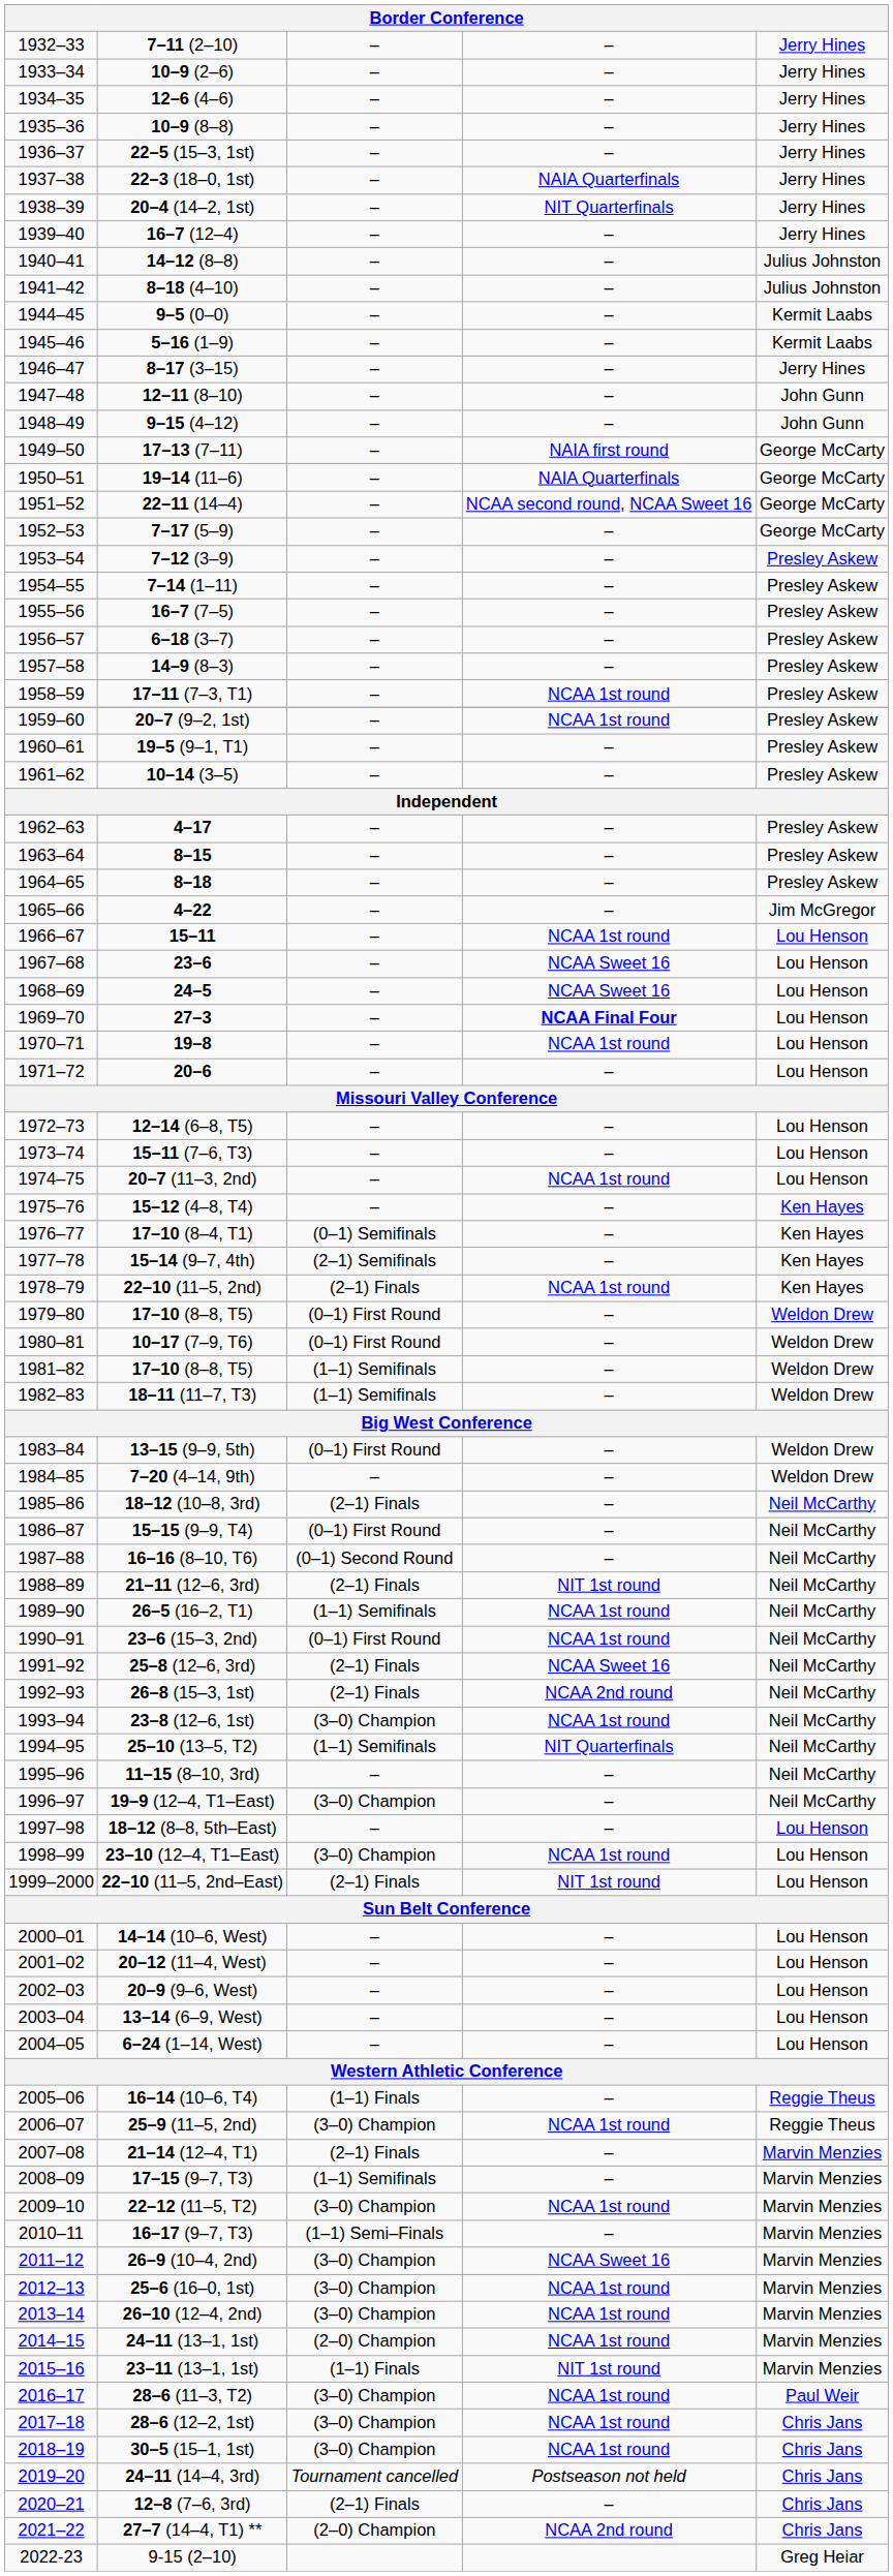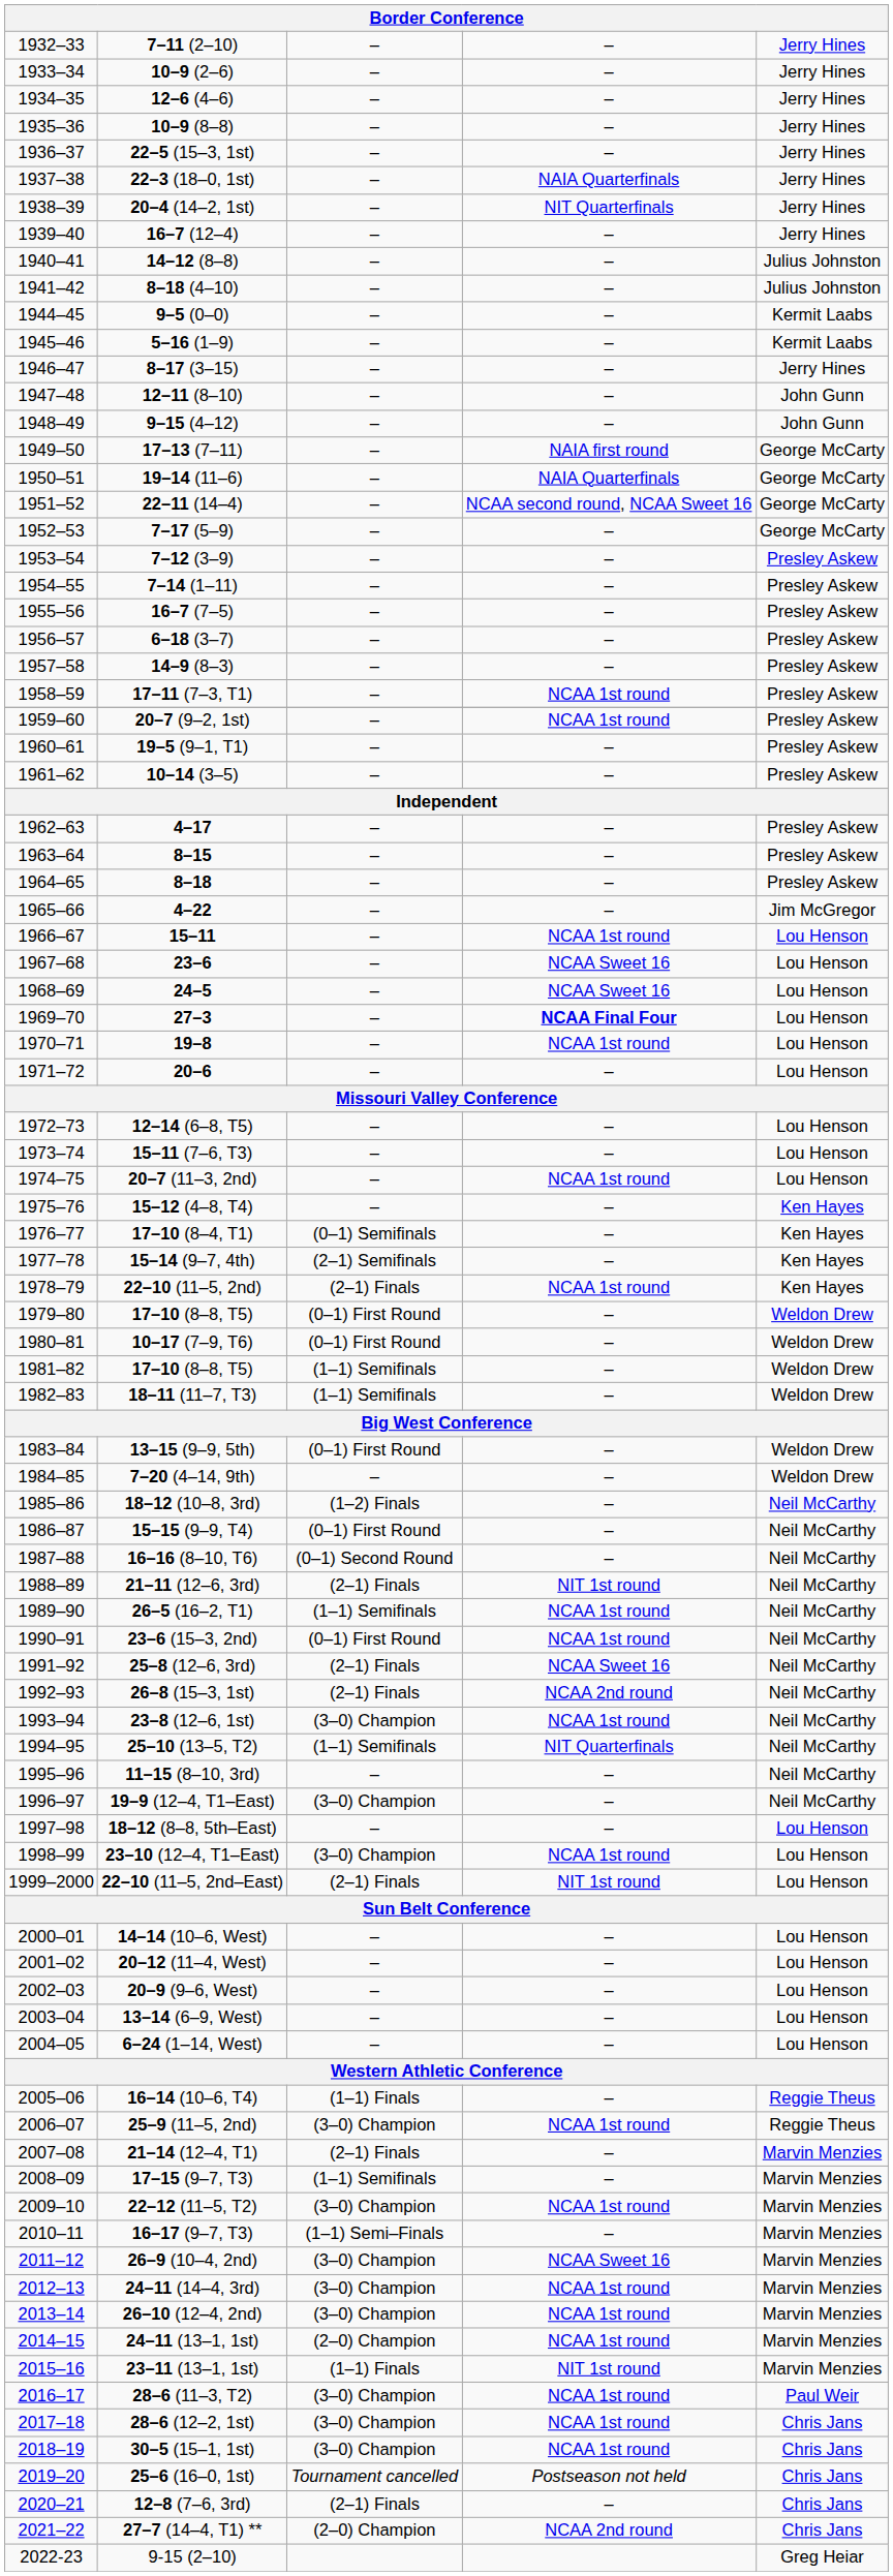1985–86 | column 3: (2–1) Finals -> (1–2) Finals
2012–13 | column 2: 25–6 (16–0, 1st) -> 24–11 (14–4, 3rd)
2019–20 | column 2: 24–11 (14–4, 3rd) -> 25–6 (16–0, 1st)
